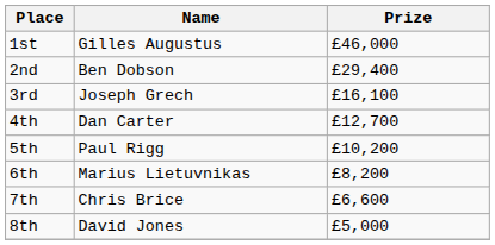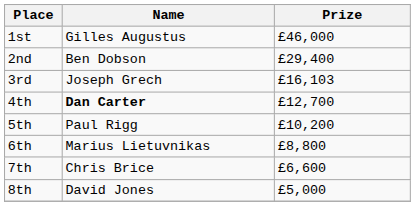3rd | Prize: £16,100 -> £16,103
4th | Name: normal -> bold
6th | Prize: £8,200 -> £8,800
